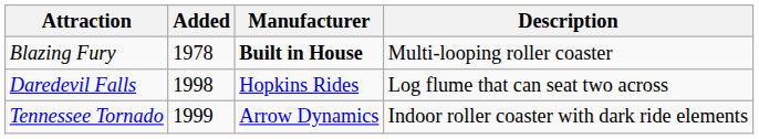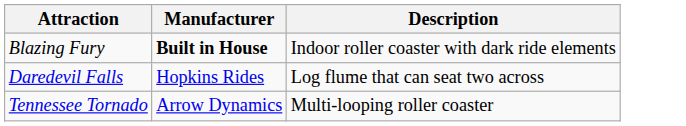- column: Added | 1978 | 1998 | 1999
Blazing Fury | Description: Multi-looping roller coaster -> Indoor roller coaster with dark ride elements
Tennessee Tornado | Description: Indoor roller coaster with dark ride elements -> Multi-looping roller coaster
